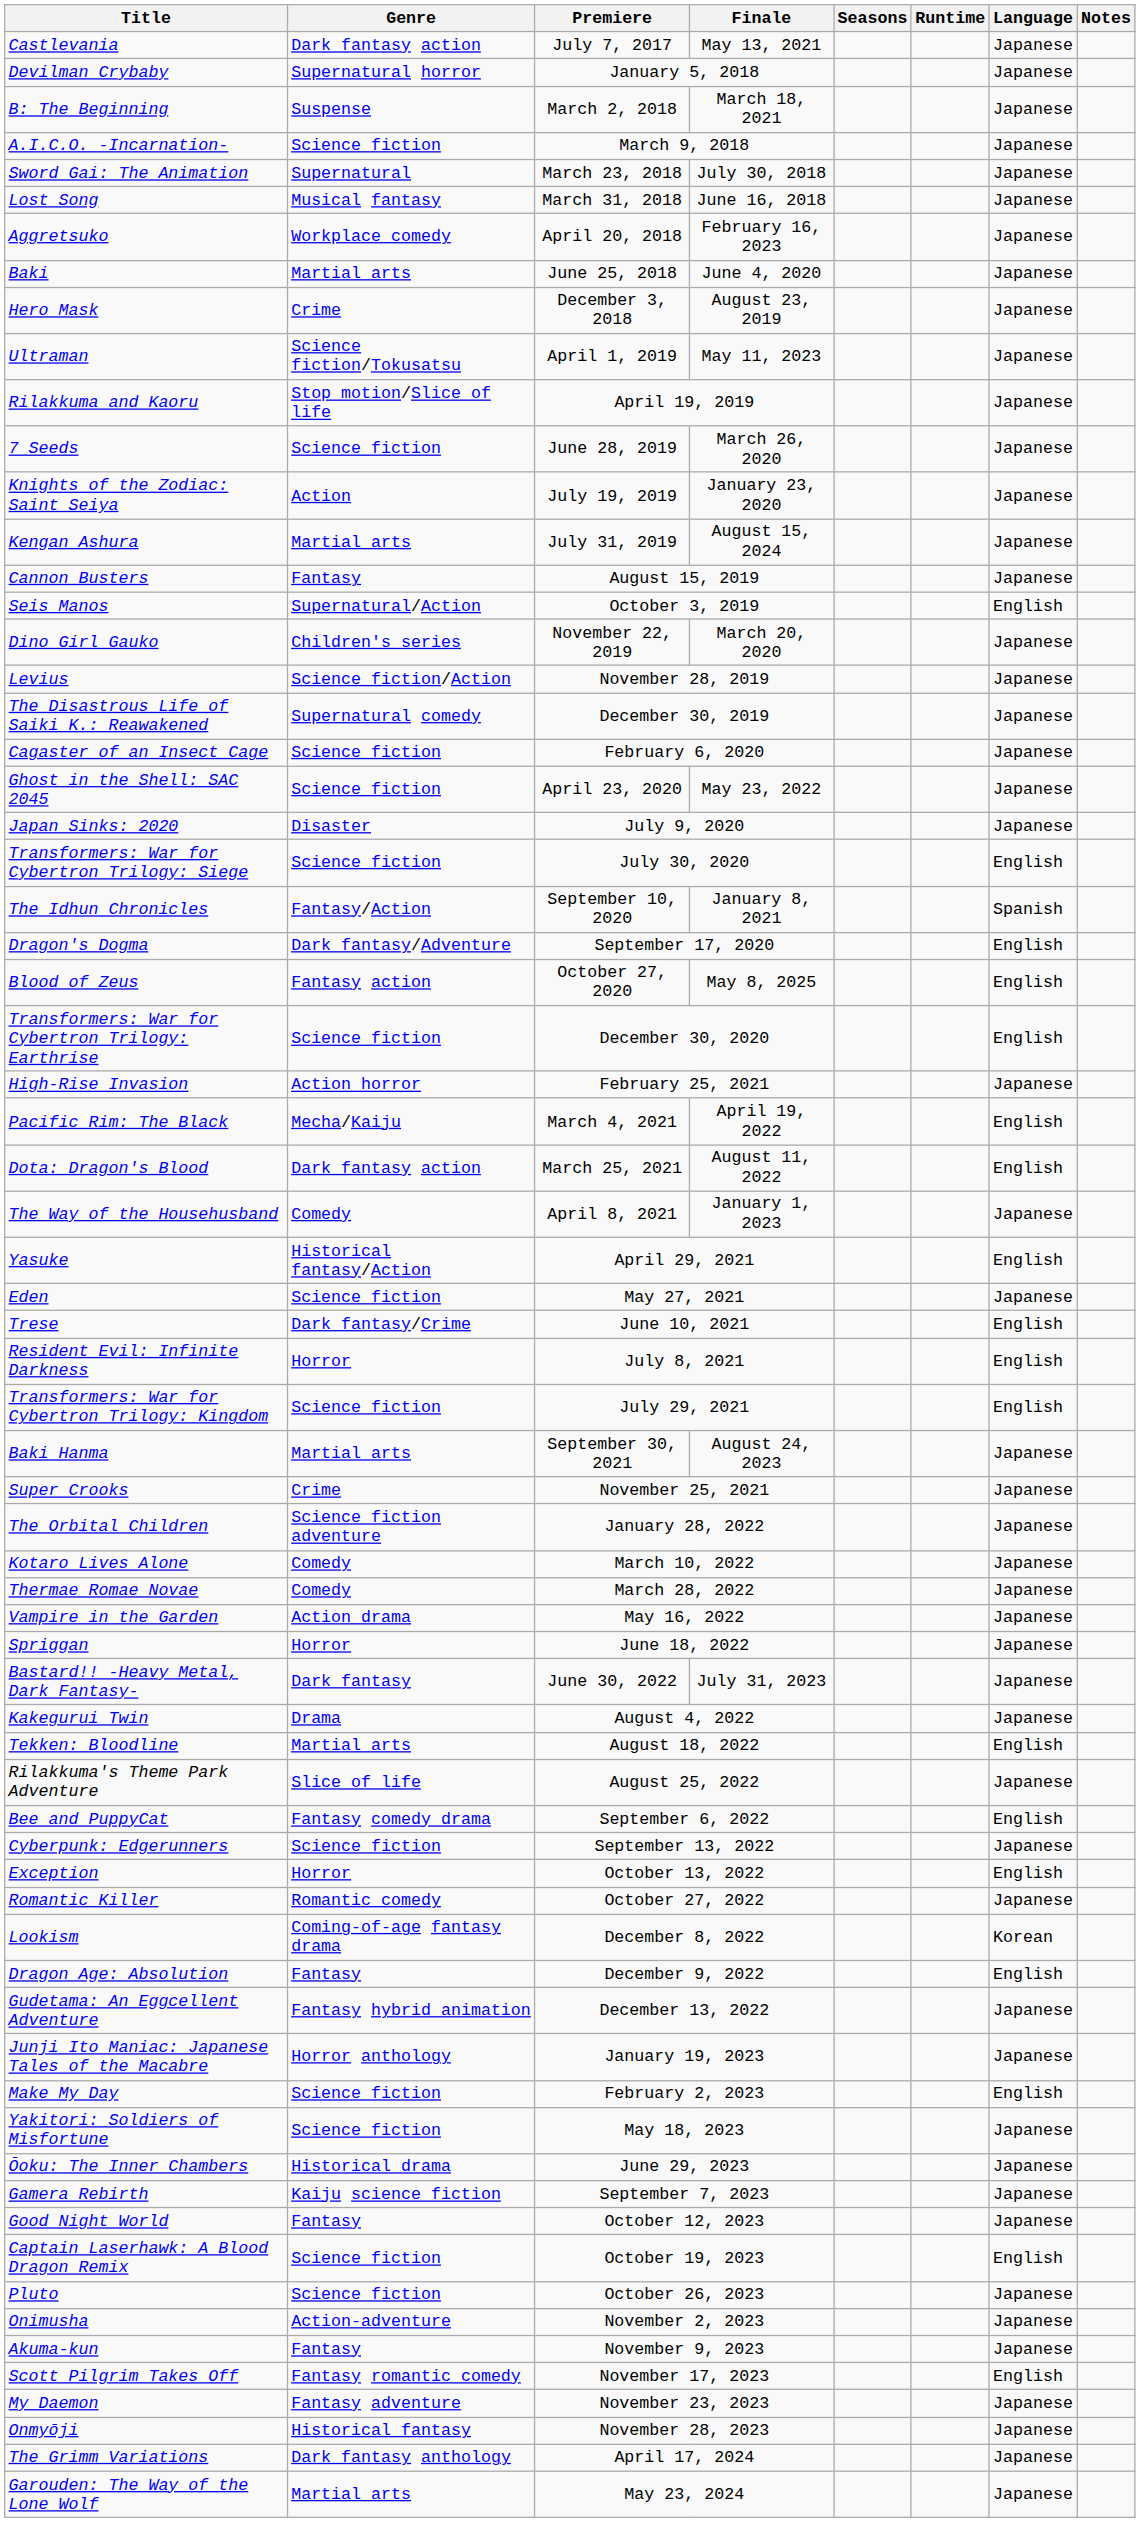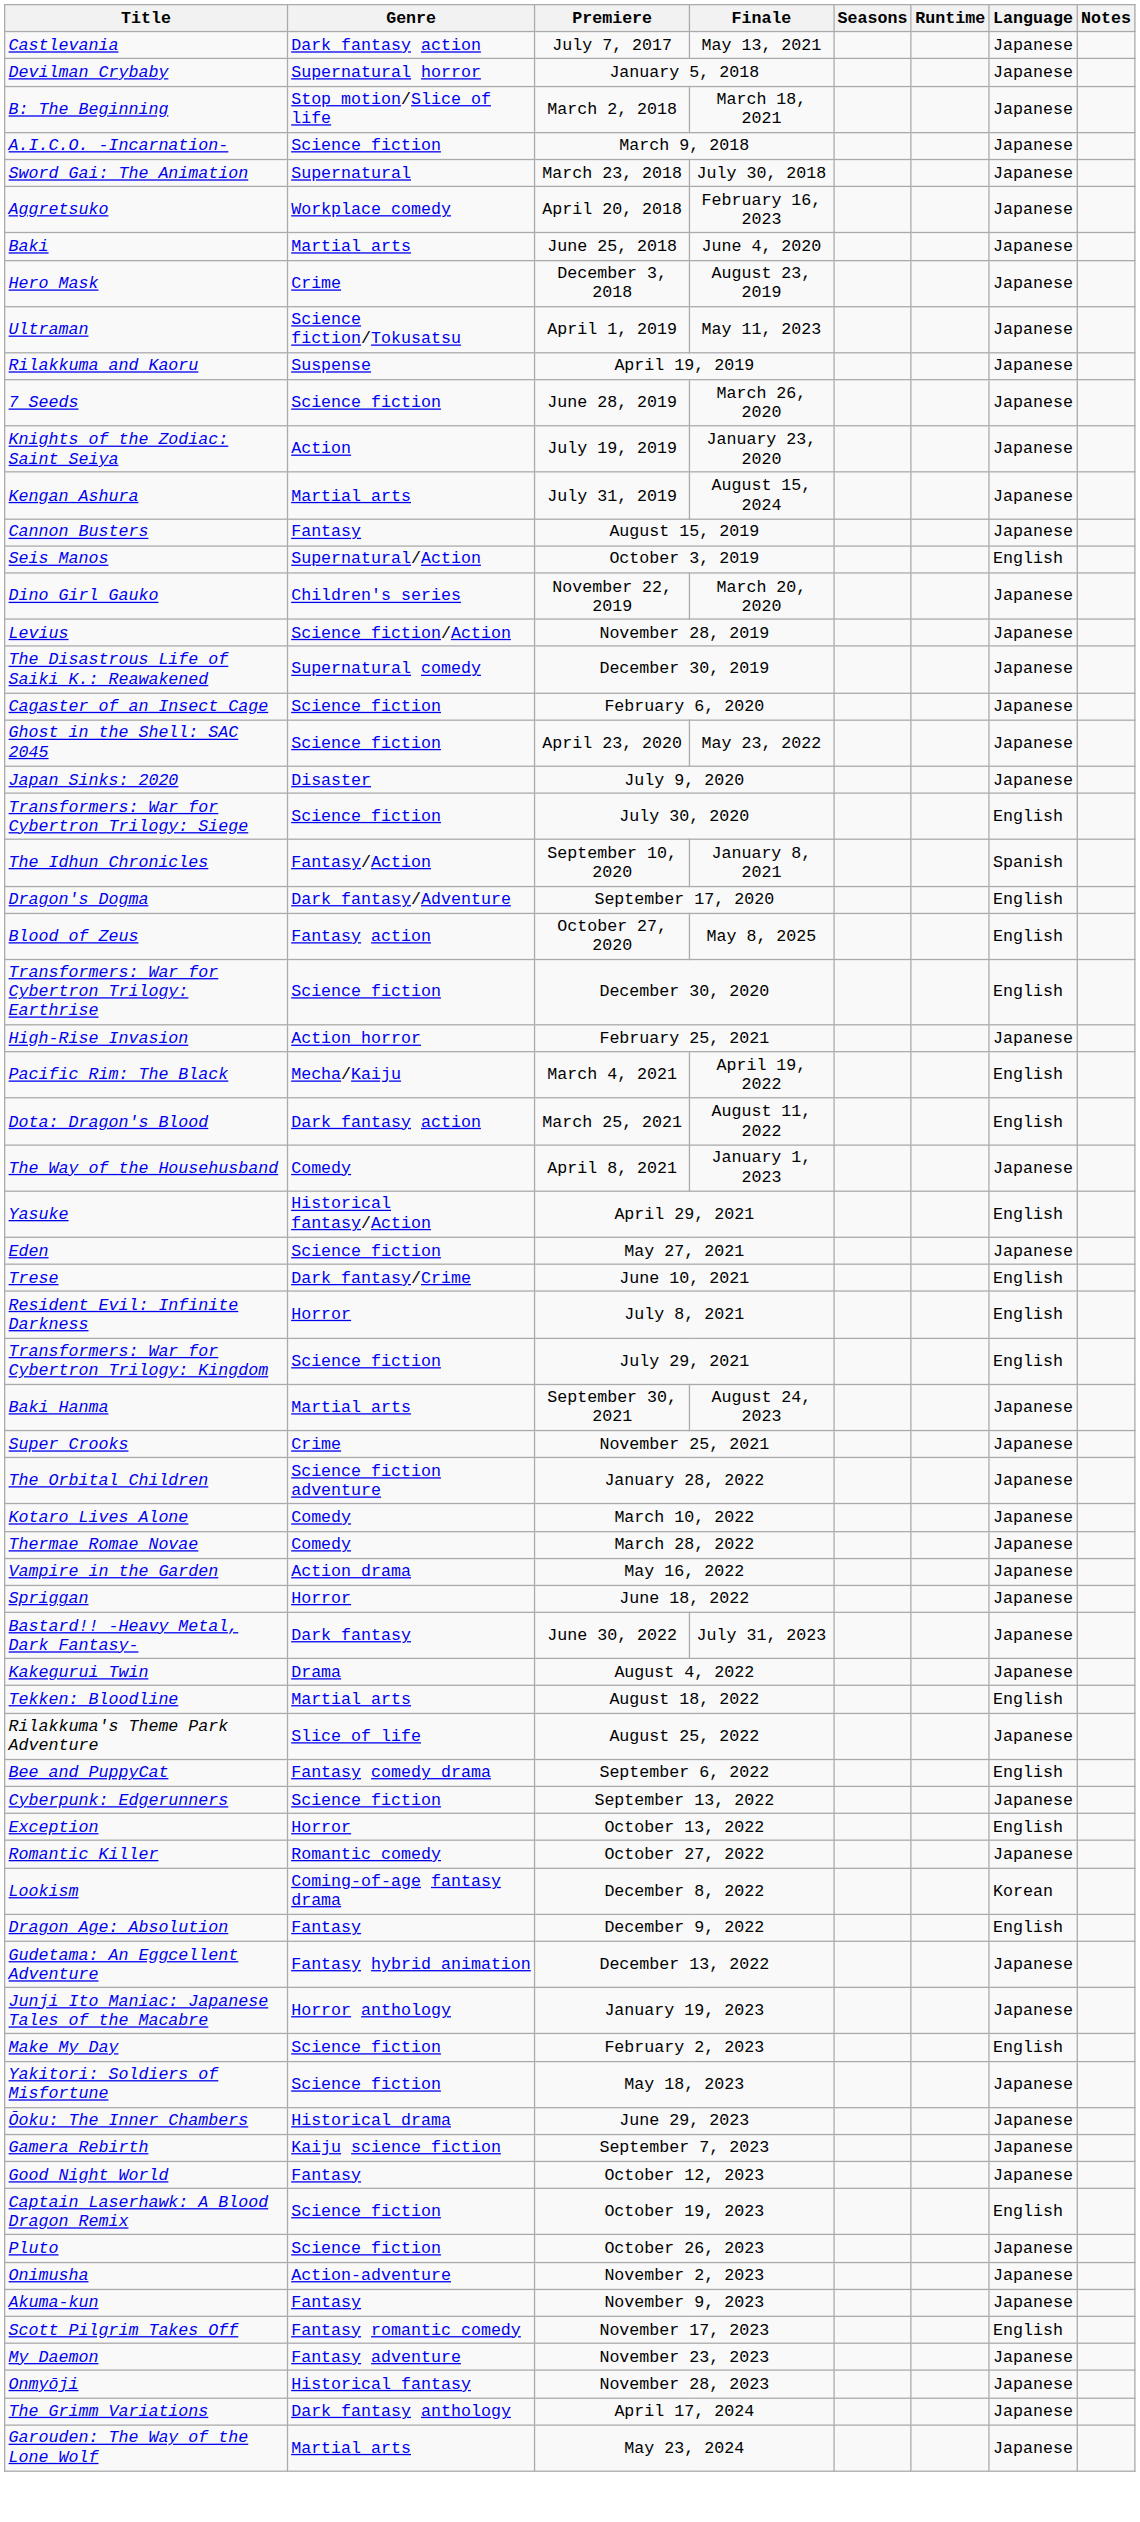B: The Beginning | Genre: Suspense -> Stop motion/Slice of life
- row: Lost Song | Musical fantasy | March 31, 2018 | June 16, 2018 | Japanese
Rilakkuma and Kaoru | Genre: Stop motion/Slice of life -> Suspense
